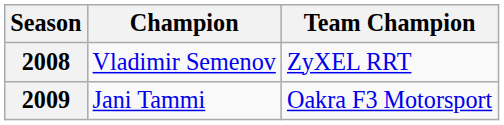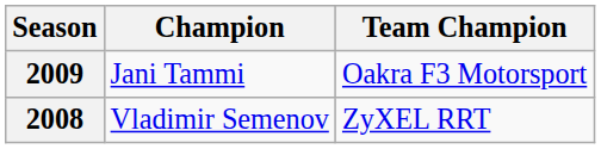rows swapped: 2008 <-> 2009
